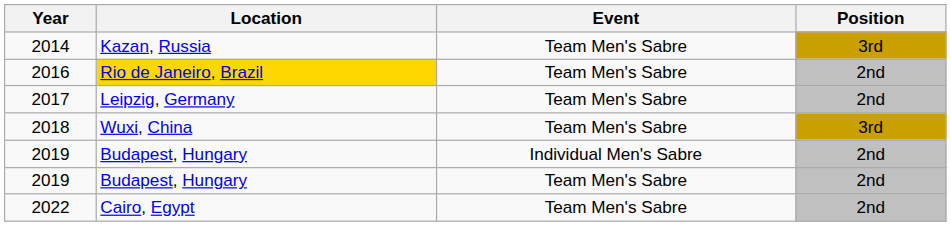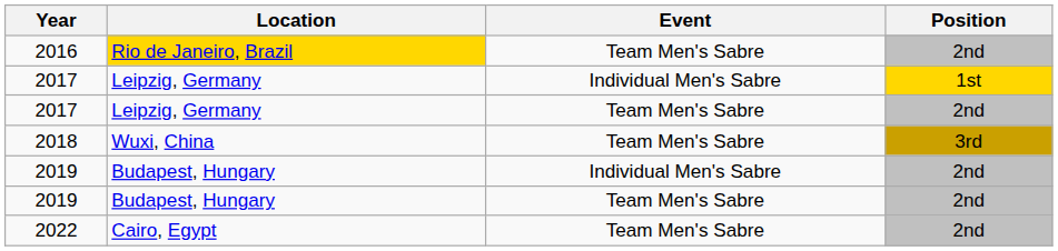- row: 2014 | Kazan, Russia | Team Men's Sabre | 3rd
+ row: 2017 | Leipzig, Germany | Individual Men's Sabre | 1st
